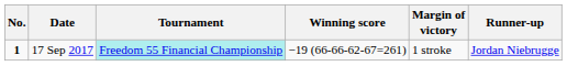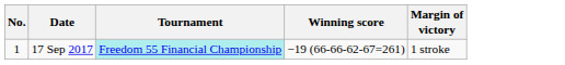- column: Runner-up | Jordan Niebrugge
17 Sep 2017 | No.: bold -> normal
